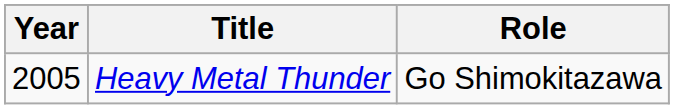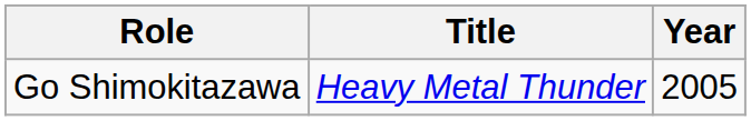columns swapped: Year <-> Role
